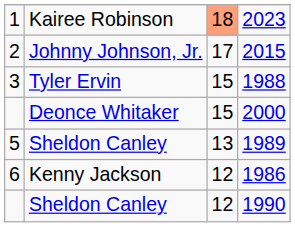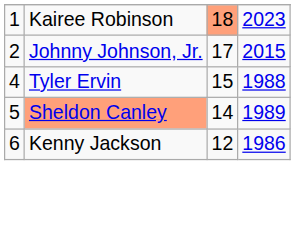1988 | column 1: 3 -> 4
- row: Deonce Whitaker | 15 | 2000
1989 | column 2: no background -> lightsalmon background
1989 | column 3: 13 -> 14
- row: Sheldon Canley | 12 | 1990
